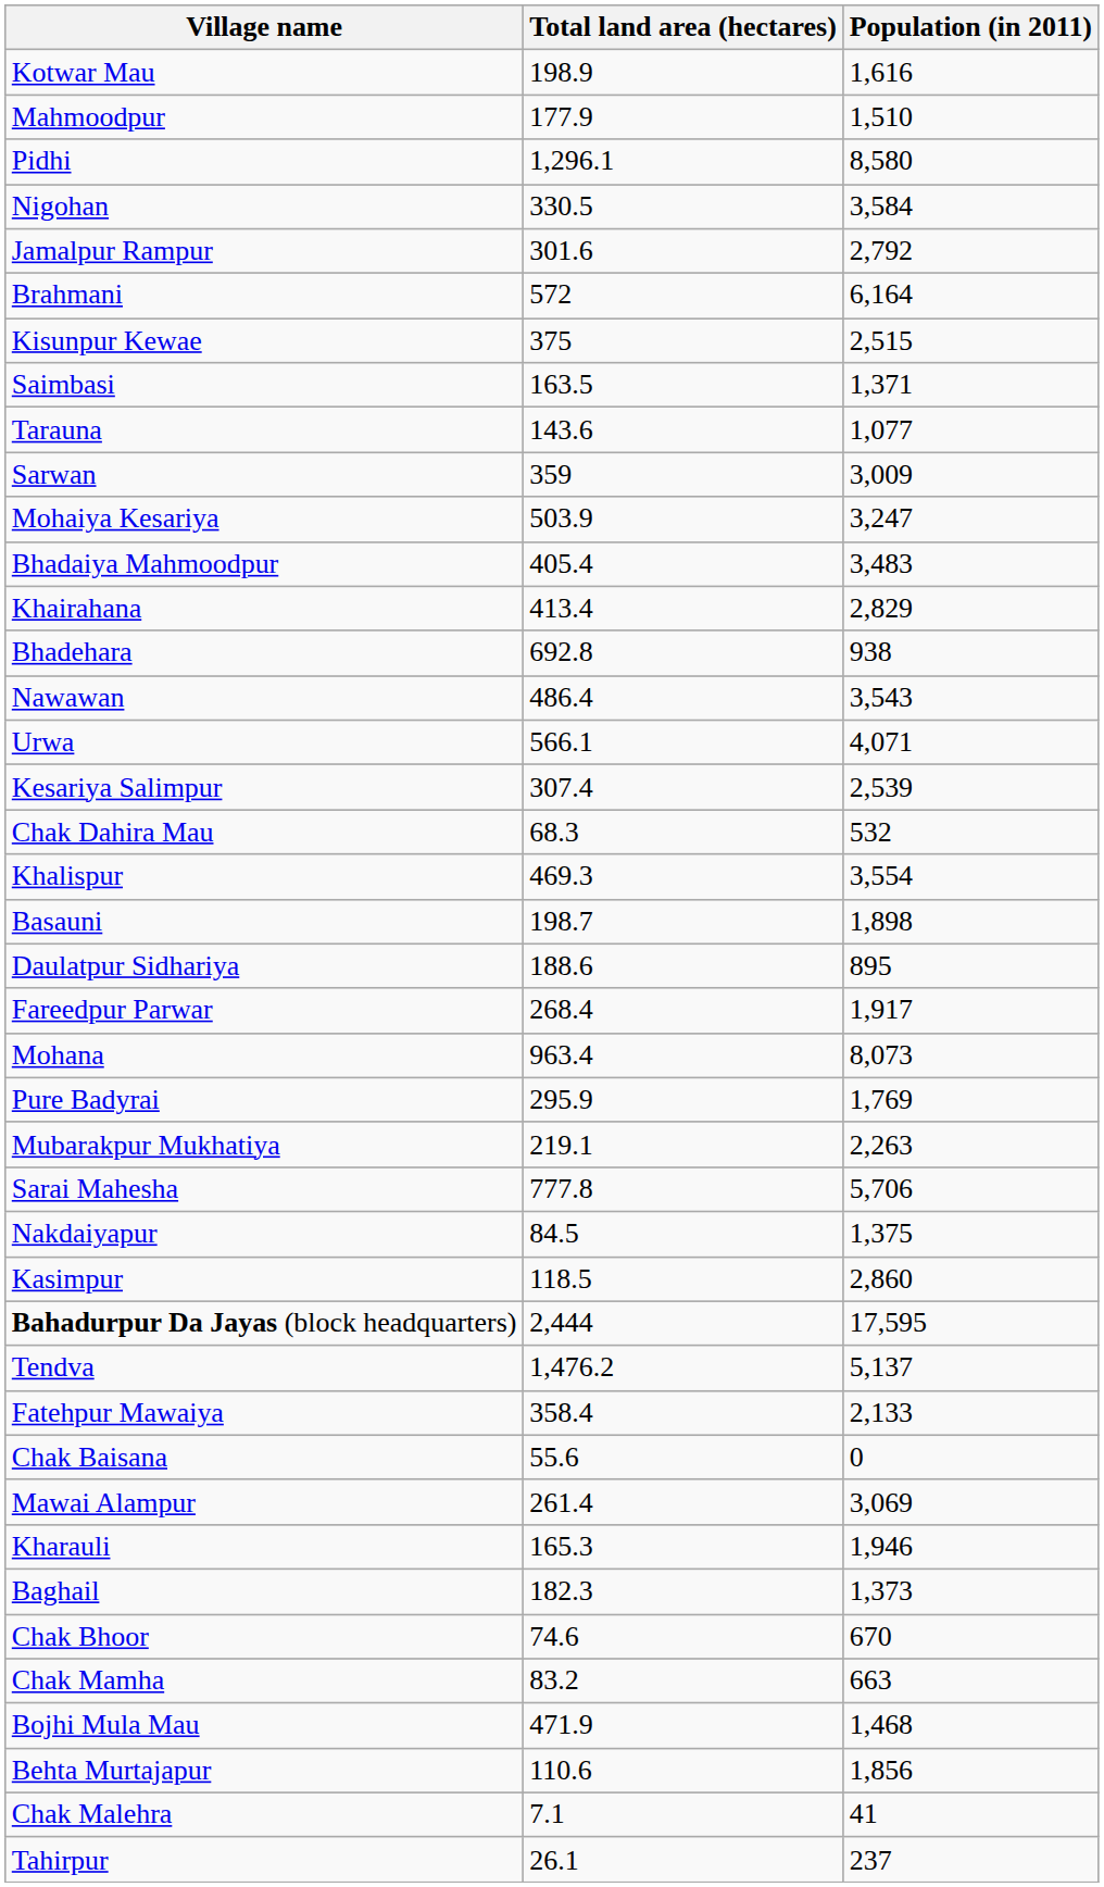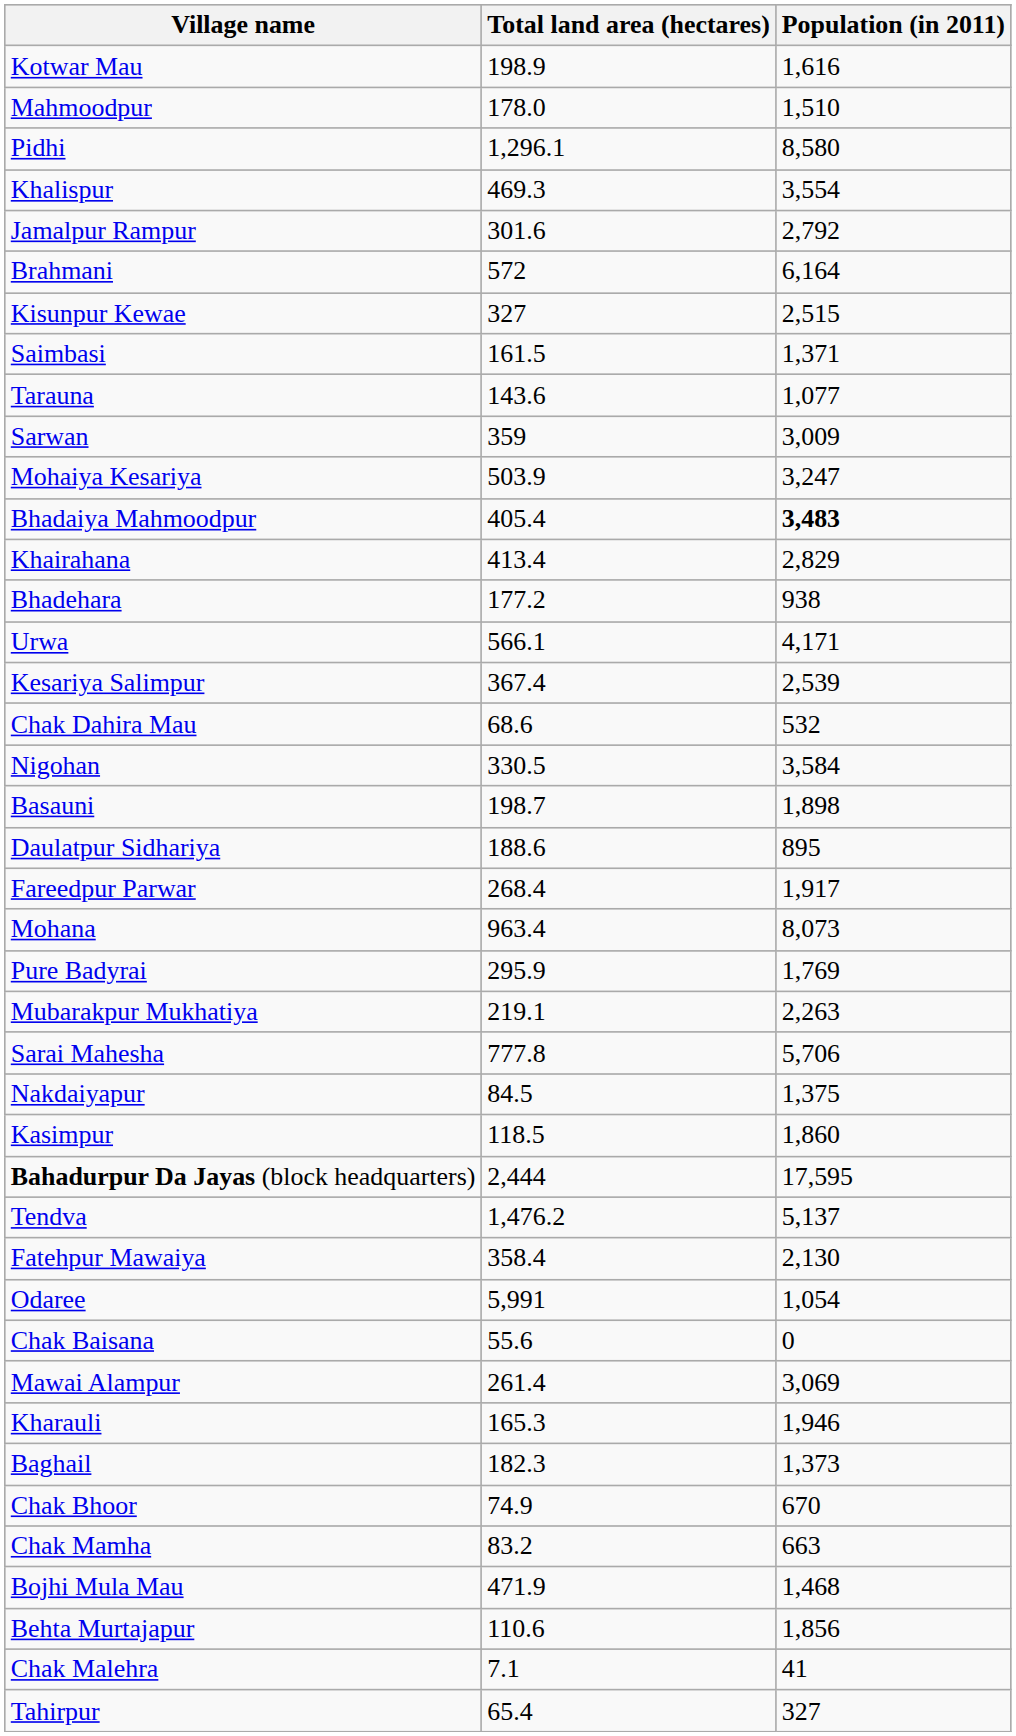Mahmoodpur | Total land area (hectares): 177.9 -> 178.0
rows swapped: Khalispur <-> Nigohan
Kisunpur Kewae | Total land area (hectares): 375 -> 327
Saimbasi | Total land area (hectares): 163.5 -> 161.5
Bhadaiya Mahmoodpur | Population (in 2011): normal -> bold
Bhadehara | Total land area (hectares): 692.8 -> 177.2
- row: Nawawan | 486.4 | 3,543
Urwa | Population (in 2011): 4,071 -> 4,171
Kesariya Salimpur | Total land area (hectares): 307.4 -> 367.4
Chak Dahira Mau | Total land area (hectares): 68.3 -> 68.6
Kasimpur | Population (in 2011): 2,860 -> 1,860
Fatehpur Mawaiya | Population (in 2011): 2,133 -> 2,130
+ row: Odaree | 5,991 | 1,054
Chak Bhoor | Total land area (hectares): 74.6 -> 74.9
Tahirpur | Total land area (hectares): 26.1 -> 65.4
Tahirpur | Population (in 2011): 237 -> 327
